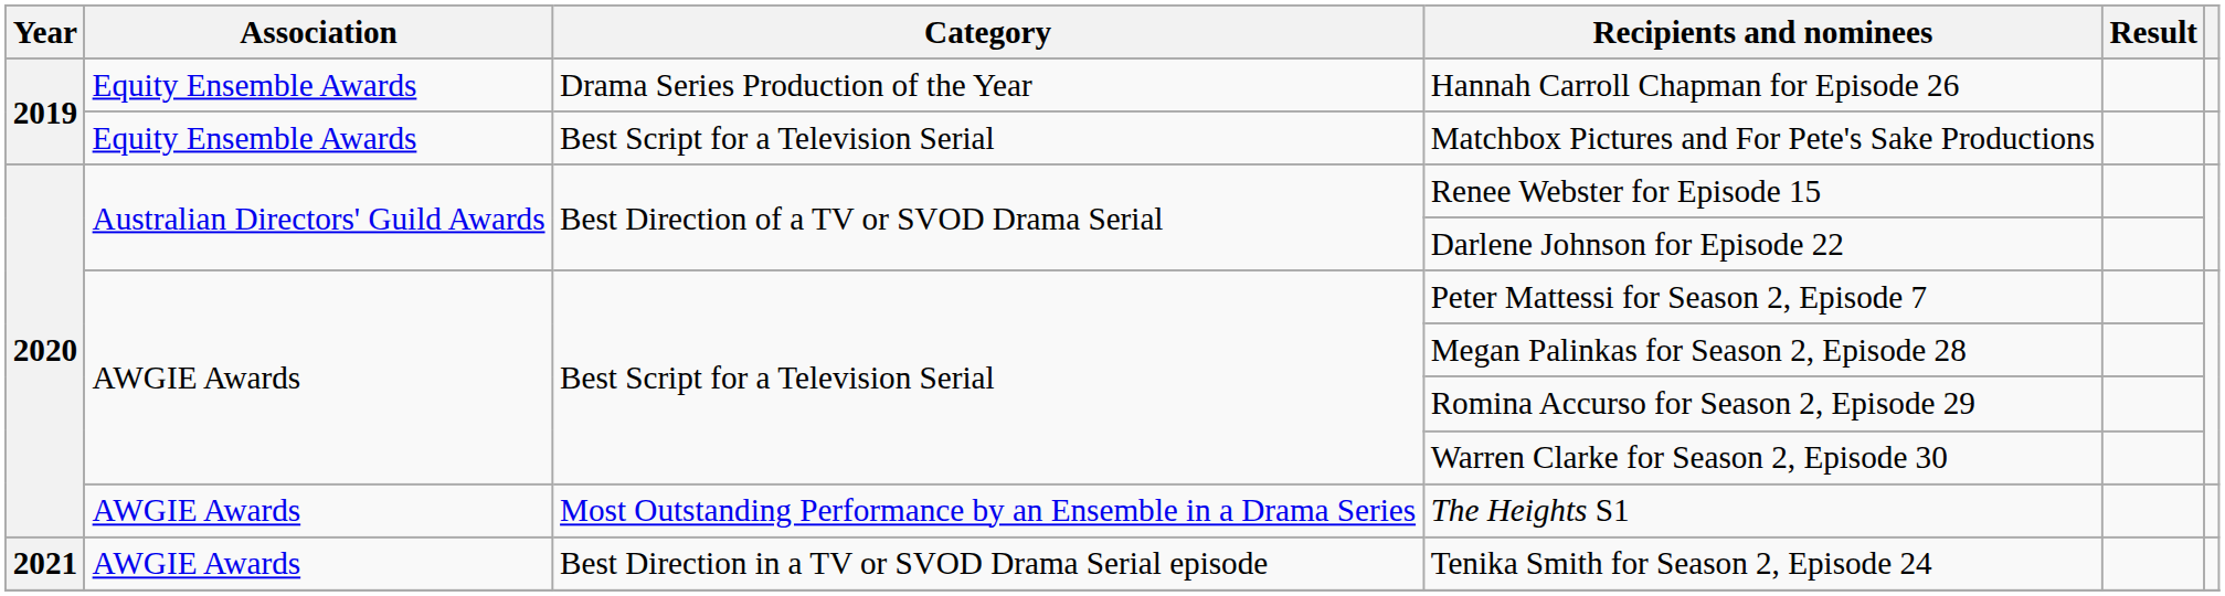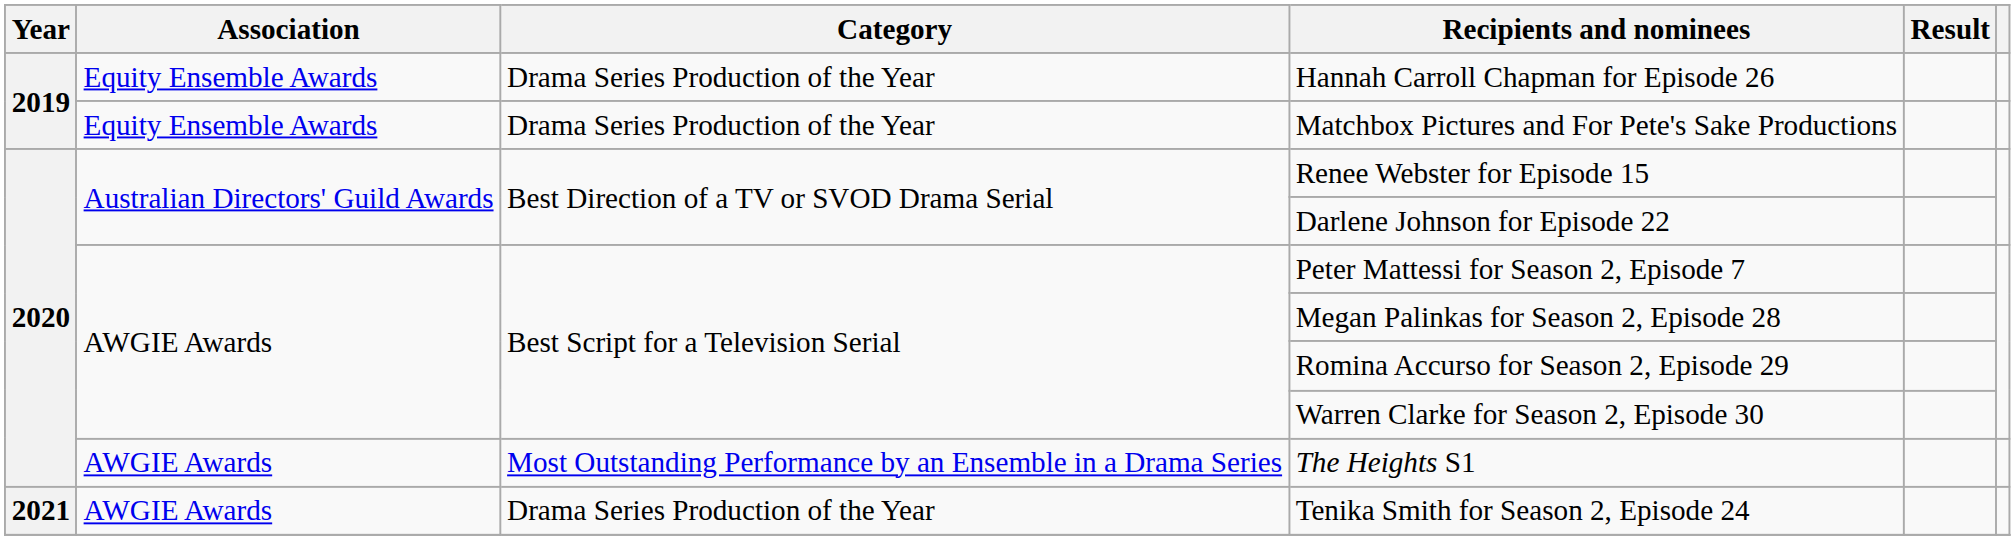Matchbox Pictures and For Pete's Sake Productions | Category: Best Script for a Television Serial -> Drama Series Production of the Year
Tenika Smith for Season 2, Episode 24 | Category: Best Direction in a TV or SVOD Drama Serial episode -> Drama Series Production of the Year
